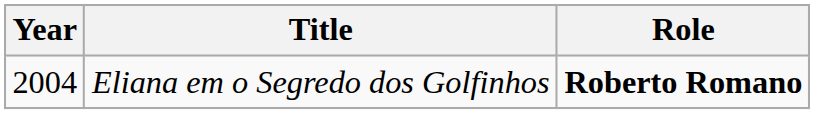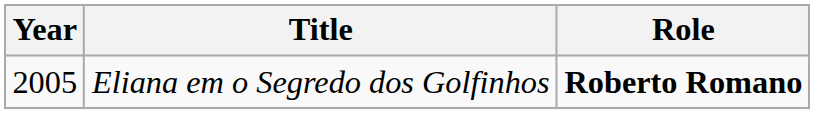Eliana em o Segredo dos Golfinhos | Year: 2004 -> 2005
